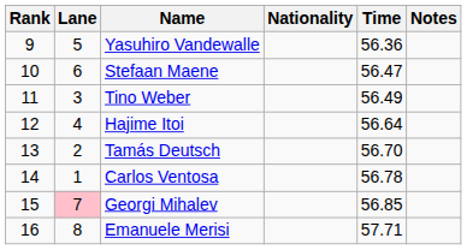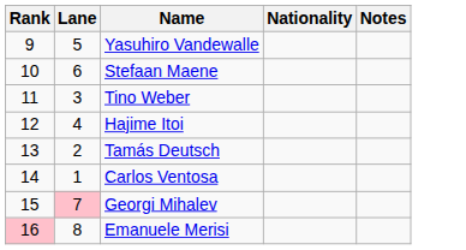- column: Time | 56.36 | 56.47 | 56.49 | 56.64 | 56.70 | 56.78 | 56.85 | 57.71
Emanuele Merisi | Rank: no background -> pink background
